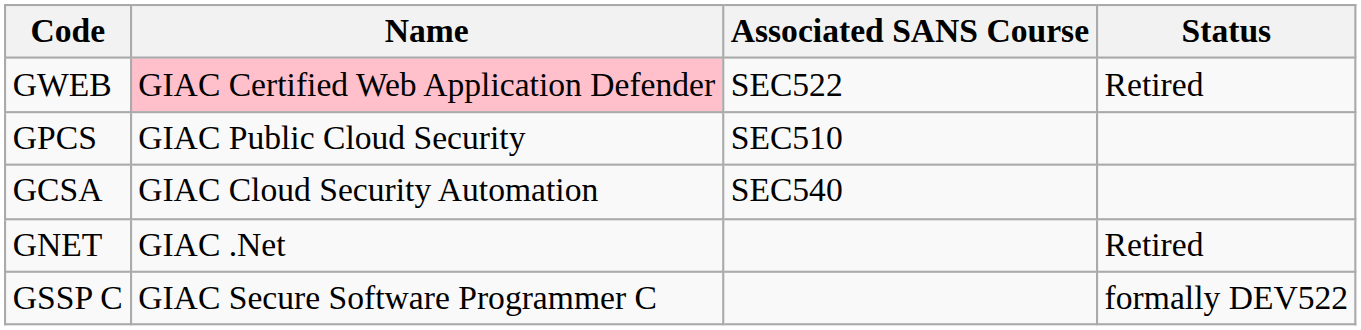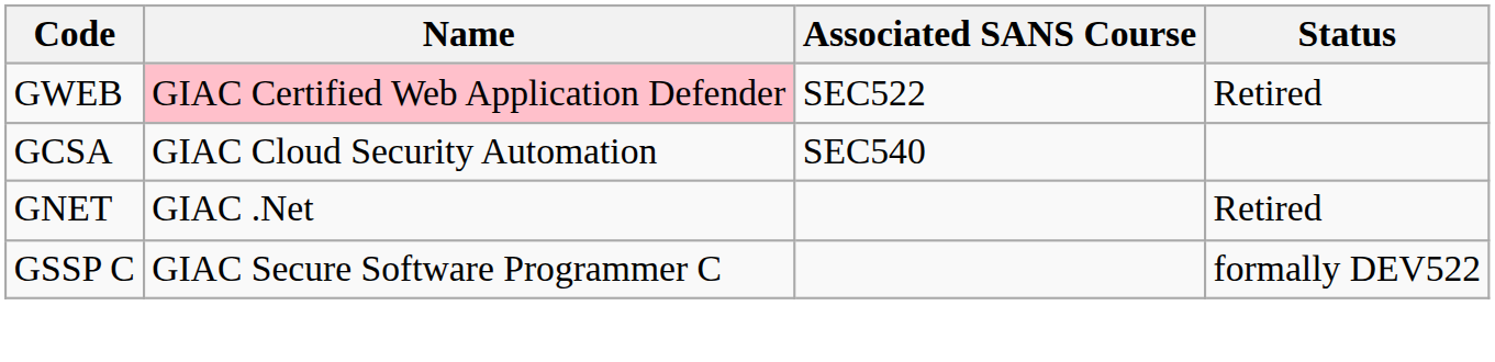- row: GPCS | GIAC Public Cloud Security | SEC510
